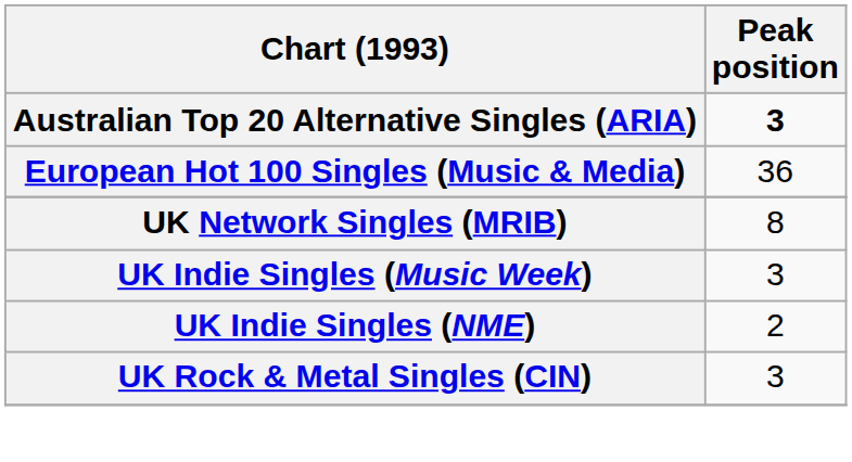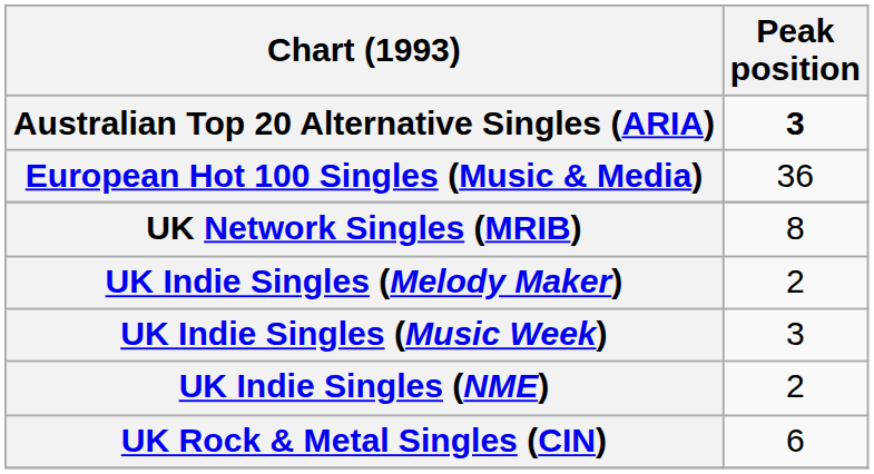+ row: UK Indie Singles (Melody Maker) | 2
UK Rock & Metal Singles (CIN) | Peak position: 3 -> 6
